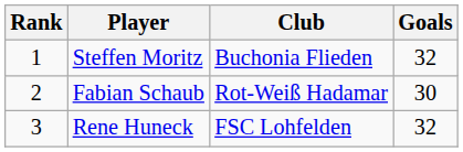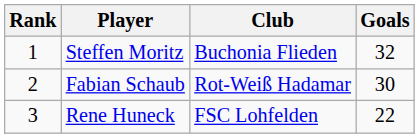Rene Huneck | Goals: 32 -> 22
